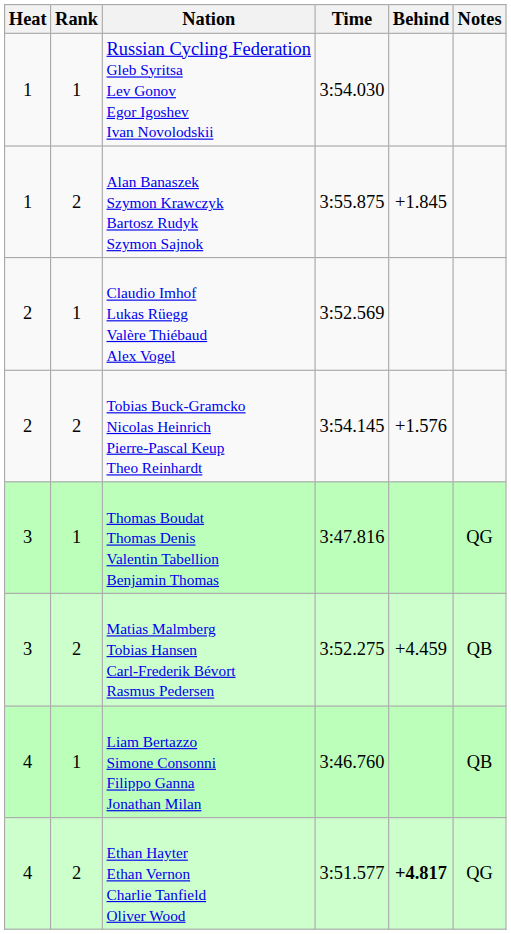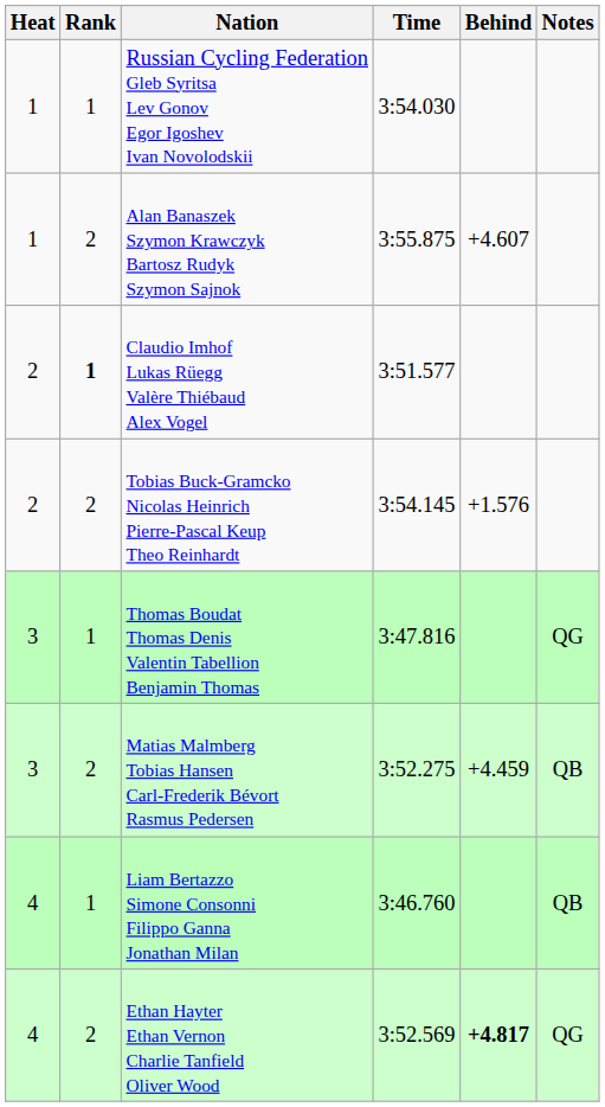Alan Banaszek Szymon Krawczyk Bartosz Rudyk Szymon Sajnok | Behind: +1.845 -> +4.607
Claudio Imhof Lukas Rüegg Valère Thiébaud Alex Vogel | Rank: normal -> bold
Claudio Imhof Lukas Rüegg Valère Thiébaud Alex Vogel | Time: 3:52.569 -> 3:51.577
Ethan Hayter Ethan Vernon Charlie Tanfield Oliver Wood | Time: 3:51.577 -> 3:52.569
